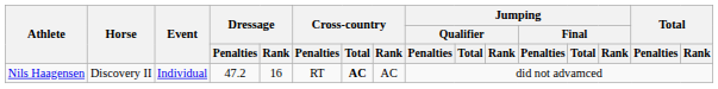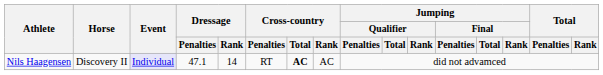Nils Haagensen | Event: no background -> lavender background
Nils Haagensen | Dressage / Penalties: 47.2 -> 47.1
Nils Haagensen | Dressage / Rank: 16 -> 14
